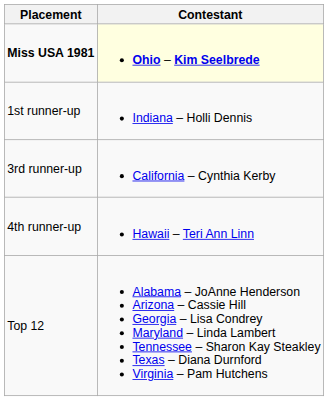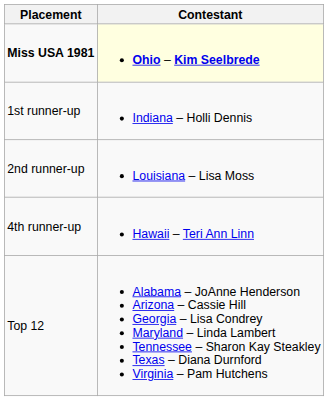+ row: 2nd runner-up | Louisiana – Lisa Moss
- row: 3rd runner-up | California – Cynthia Kerby
